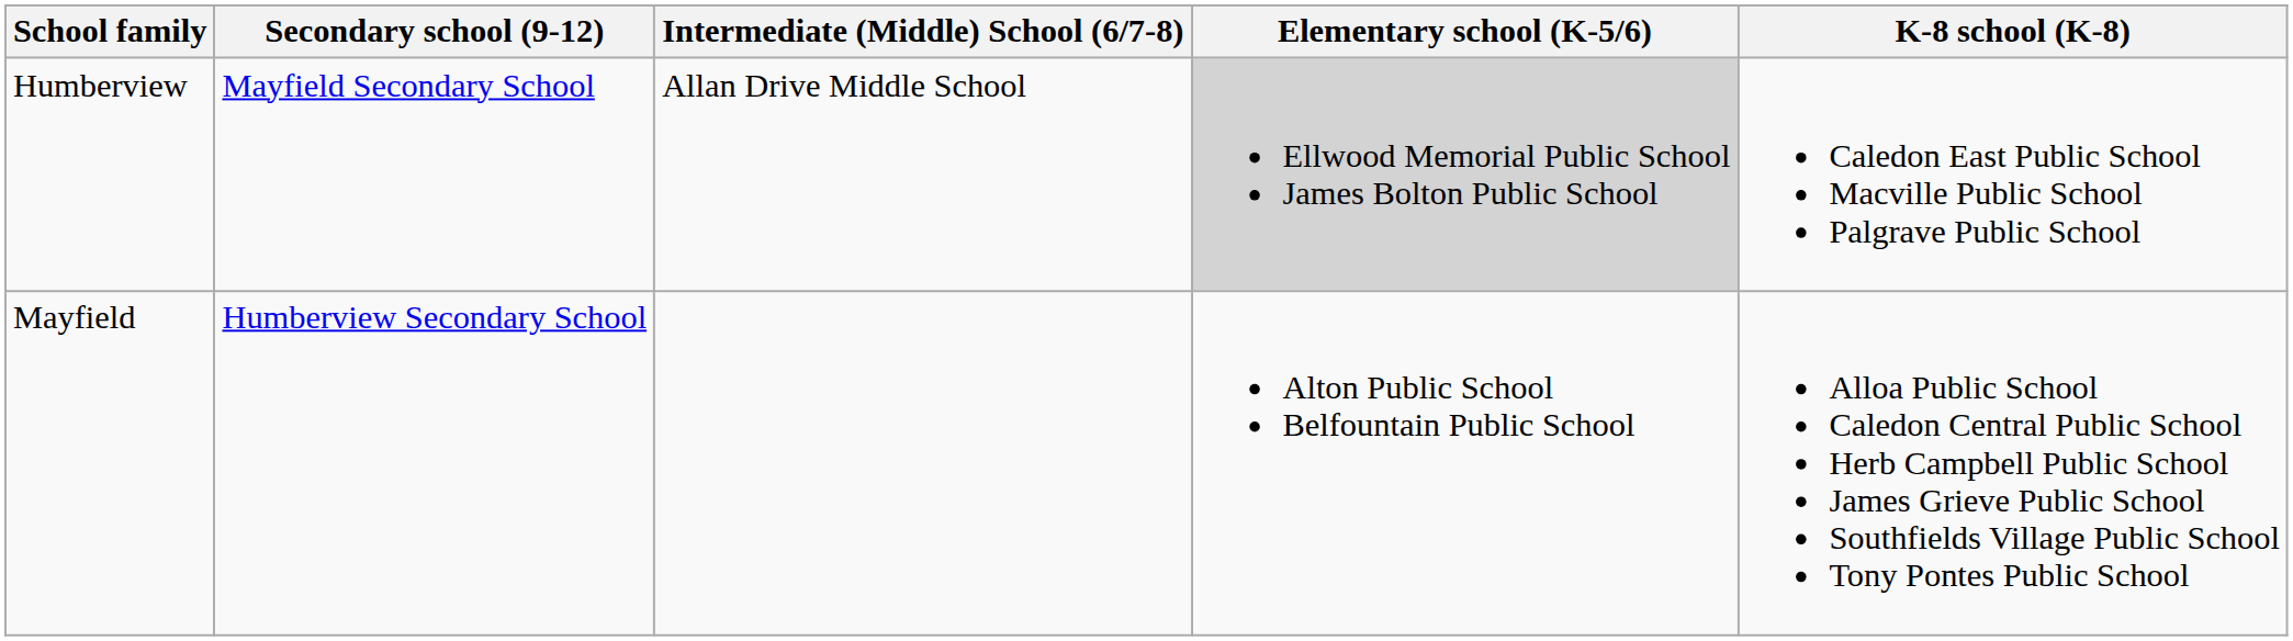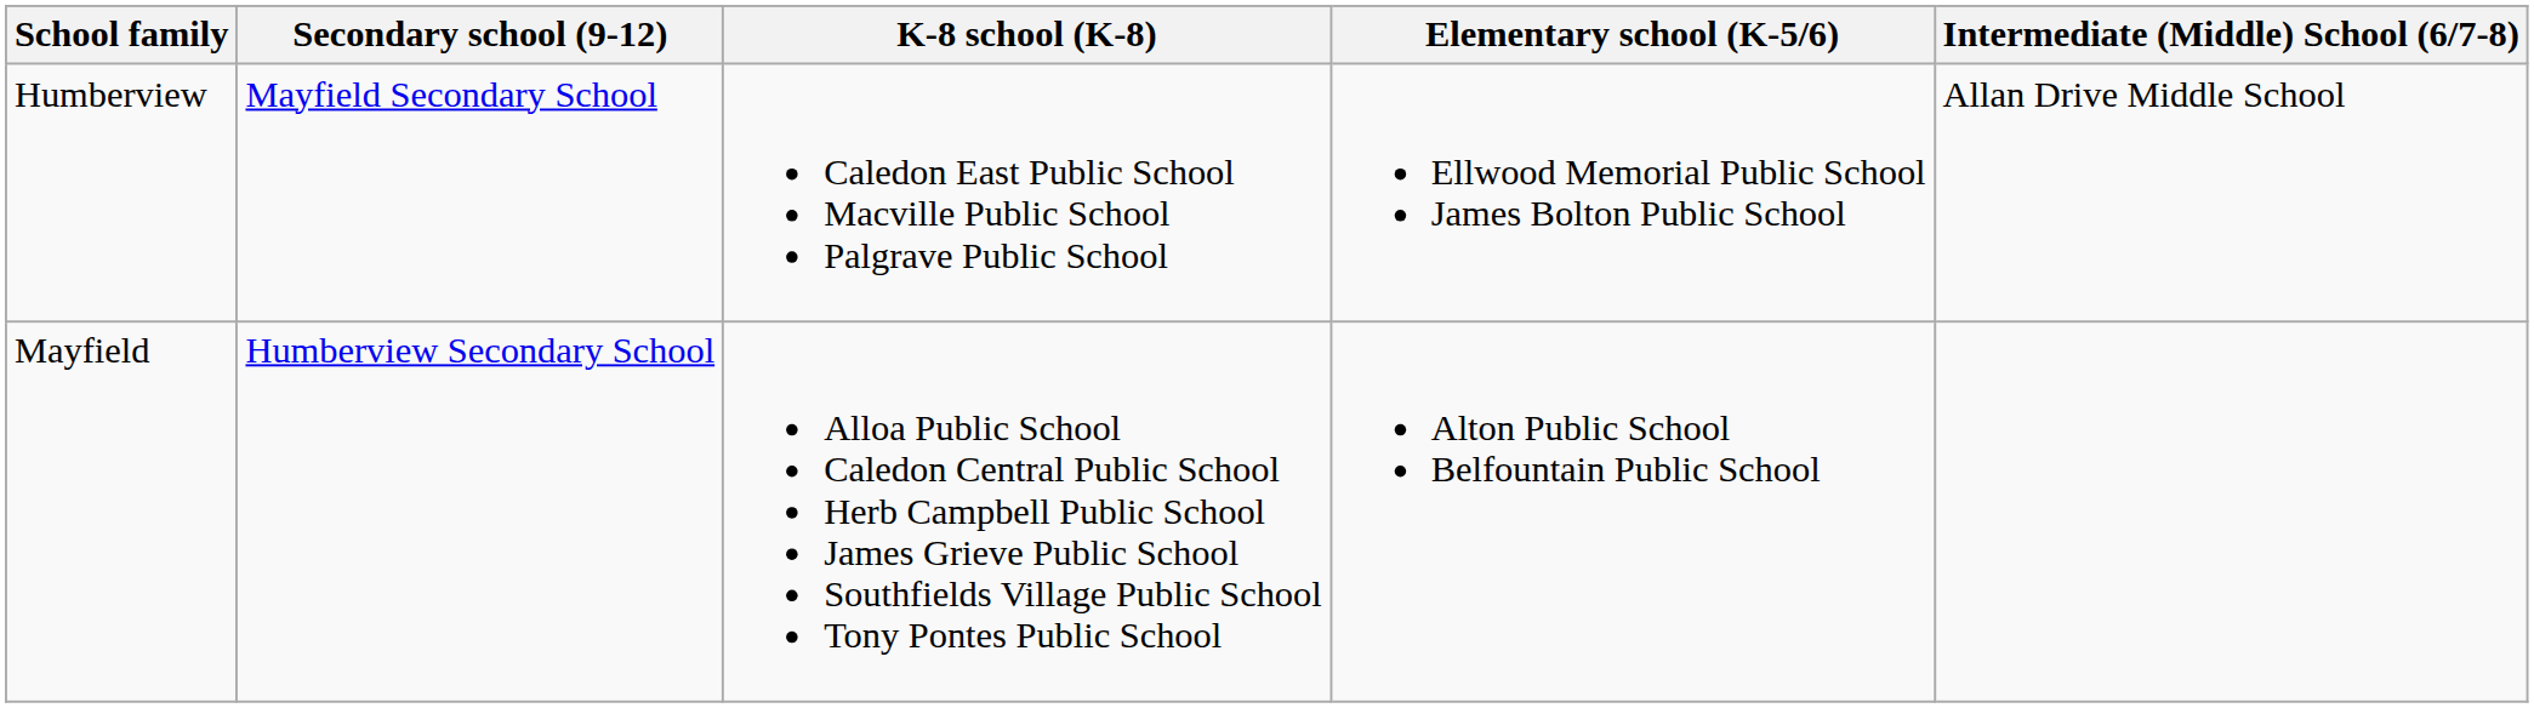columns swapped: Intermediate (Middle) School (6/7-8) <-> K-8 school (K-8)
Humberview | Elementary school (K-5/6): lightgrey background -> no background
